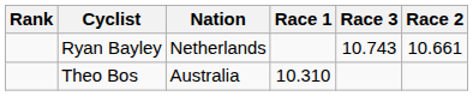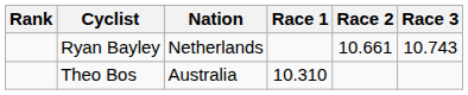columns swapped: Race 2 <-> Race 3
